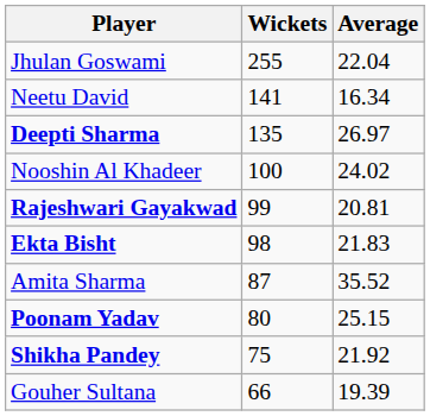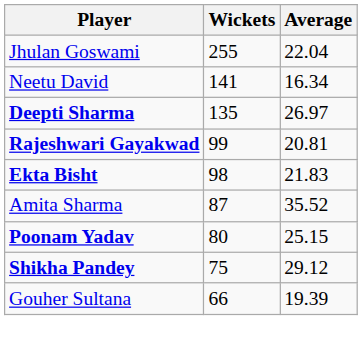- row: Nooshin Al Khadeer | 100 | 24.02
Shikha Pandey | Average: 21.92 -> 29.12
